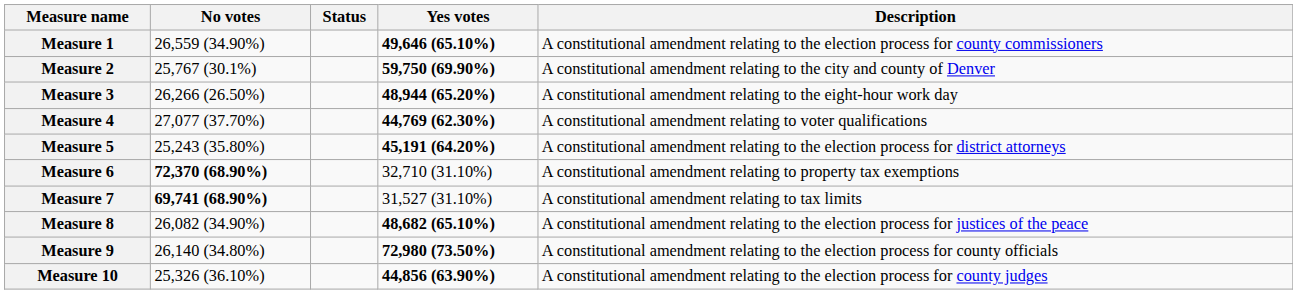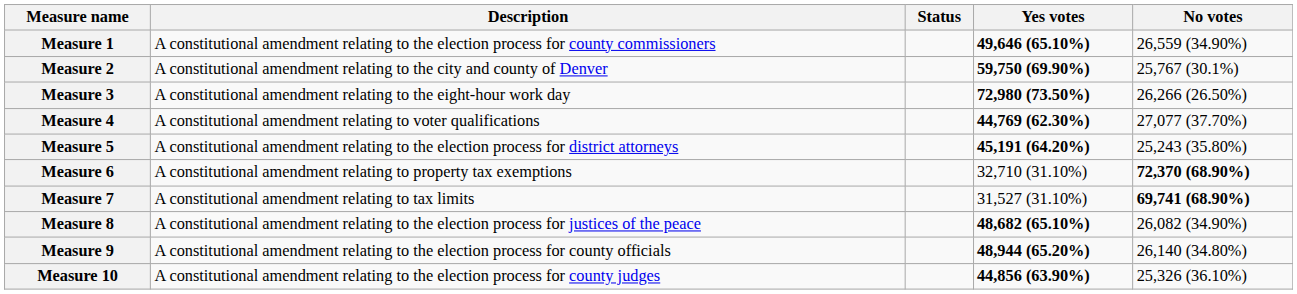columns swapped: Description <-> No votes
Measure 3 | Yes votes: 48,944 (65.20%) -> 72,980 (73.50%)
Measure 9 | Yes votes: 72,980 (73.50%) -> 48,944 (65.20%)
